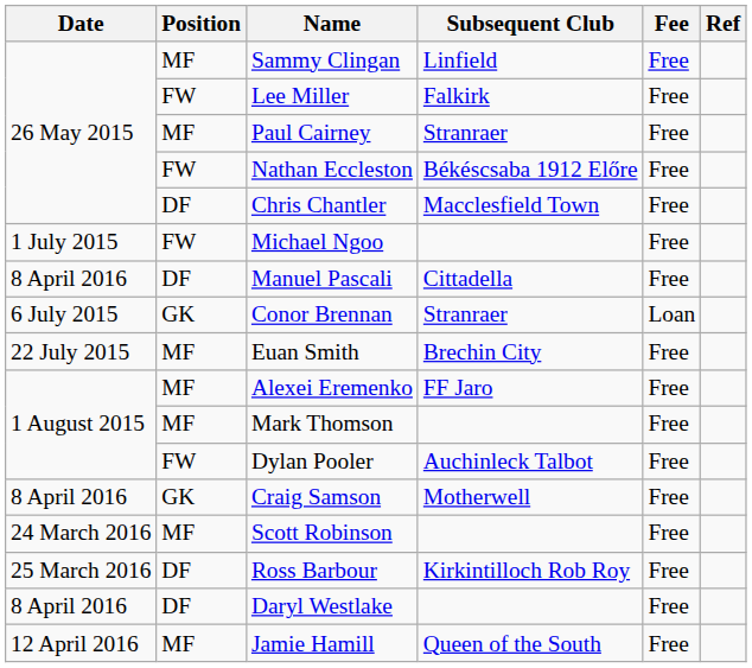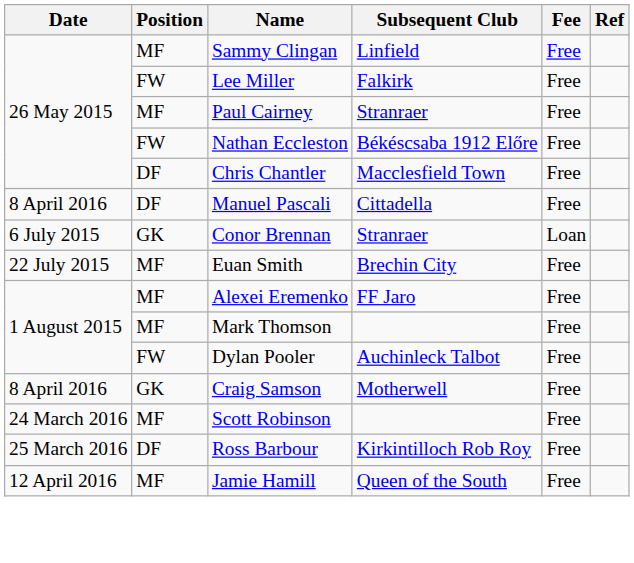- row: 1 July 2015 | FW | Michael Ngoo | Free
- row: 8 April 2016 | DF | Daryl Westlake | Free
